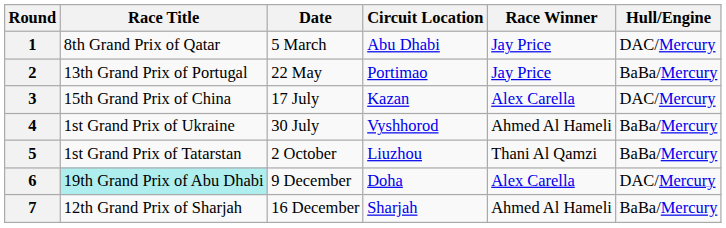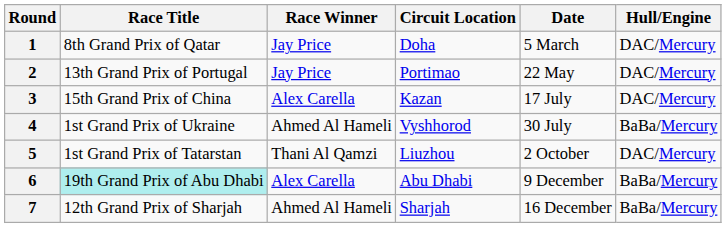columns swapped: Date <-> Race Winner
1 | Circuit Location: Abu Dhabi -> Doha
2 | Hull/Engine: BaBa/Mercury -> DAC/Mercury
5 | Hull/Engine: BaBa/Mercury -> DAC/Mercury
6 | Circuit Location: Doha -> Abu Dhabi
6 | Hull/Engine: DAC/Mercury -> BaBa/Mercury
